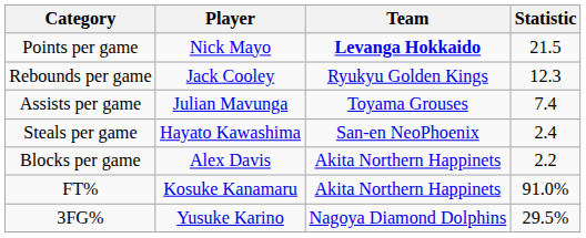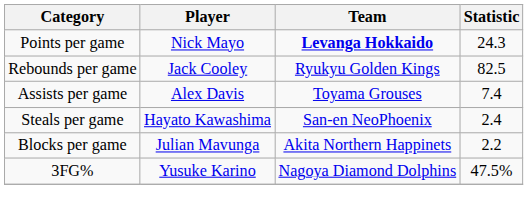Points per game | Statistic: 21.5 -> 24.3
Rebounds per game | Statistic: 12.3 -> 82.5
Assists per game | Player: Julian Mavunga -> Alex Davis
Blocks per game | Player: Alex Davis -> Julian Mavunga
- row: FT% | Kosuke Kanamaru | Akita Northern Happinets | 91.0%
3FG% | Statistic: 29.5% -> 47.5%
